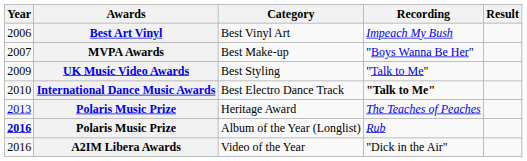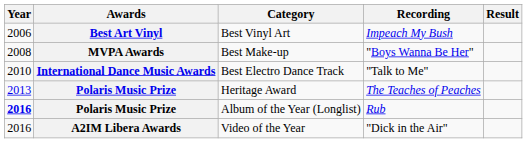Best Make-up | Year: 2007 -> 2008
- row: 2009 | UK Music Video Awards | Best Styling | "Talk to Me"
Best Electro Dance Track | Recording: bold -> normal
